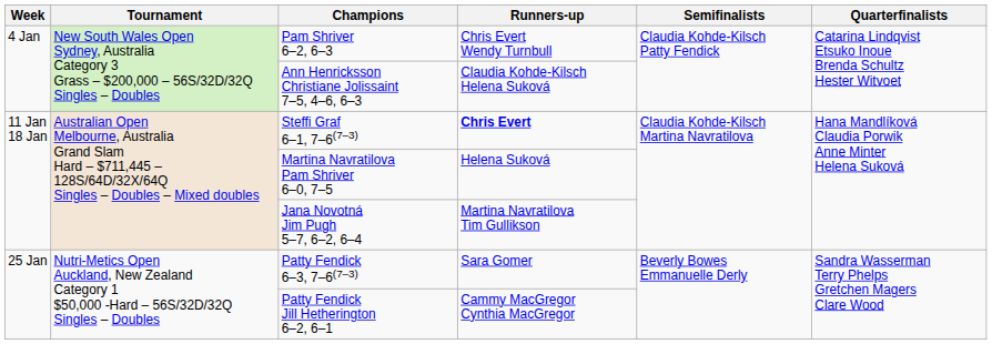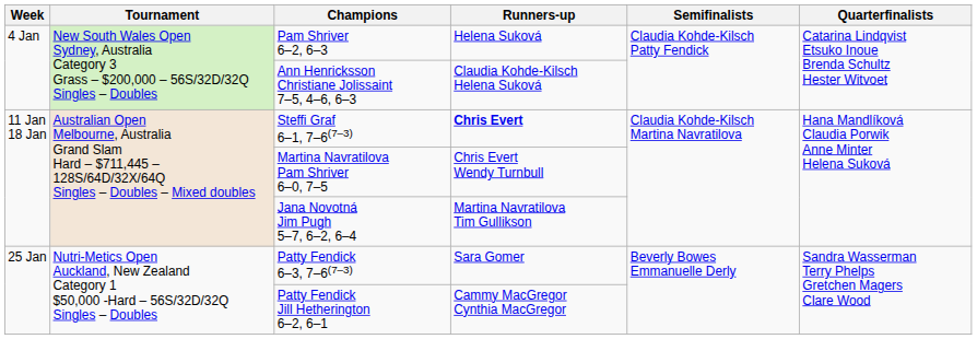Pam Shriver 6–2, 6–3 | Runners-up: Chris Evert Wendy Turnbull -> Helena Suková
Martina Navratilova Pam Shriver 6–0, 7–5 | Runners-up: Helena Suková -> Chris Evert Wendy Turnbull
